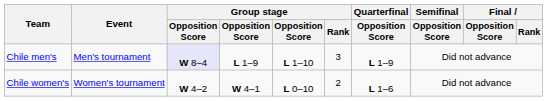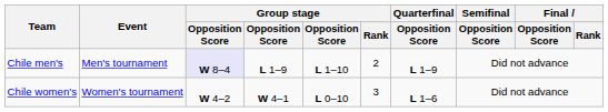Chile men's | Group stage / Rank: 3 -> 2
Chile women's | Group stage / Rank: 2 -> 3
